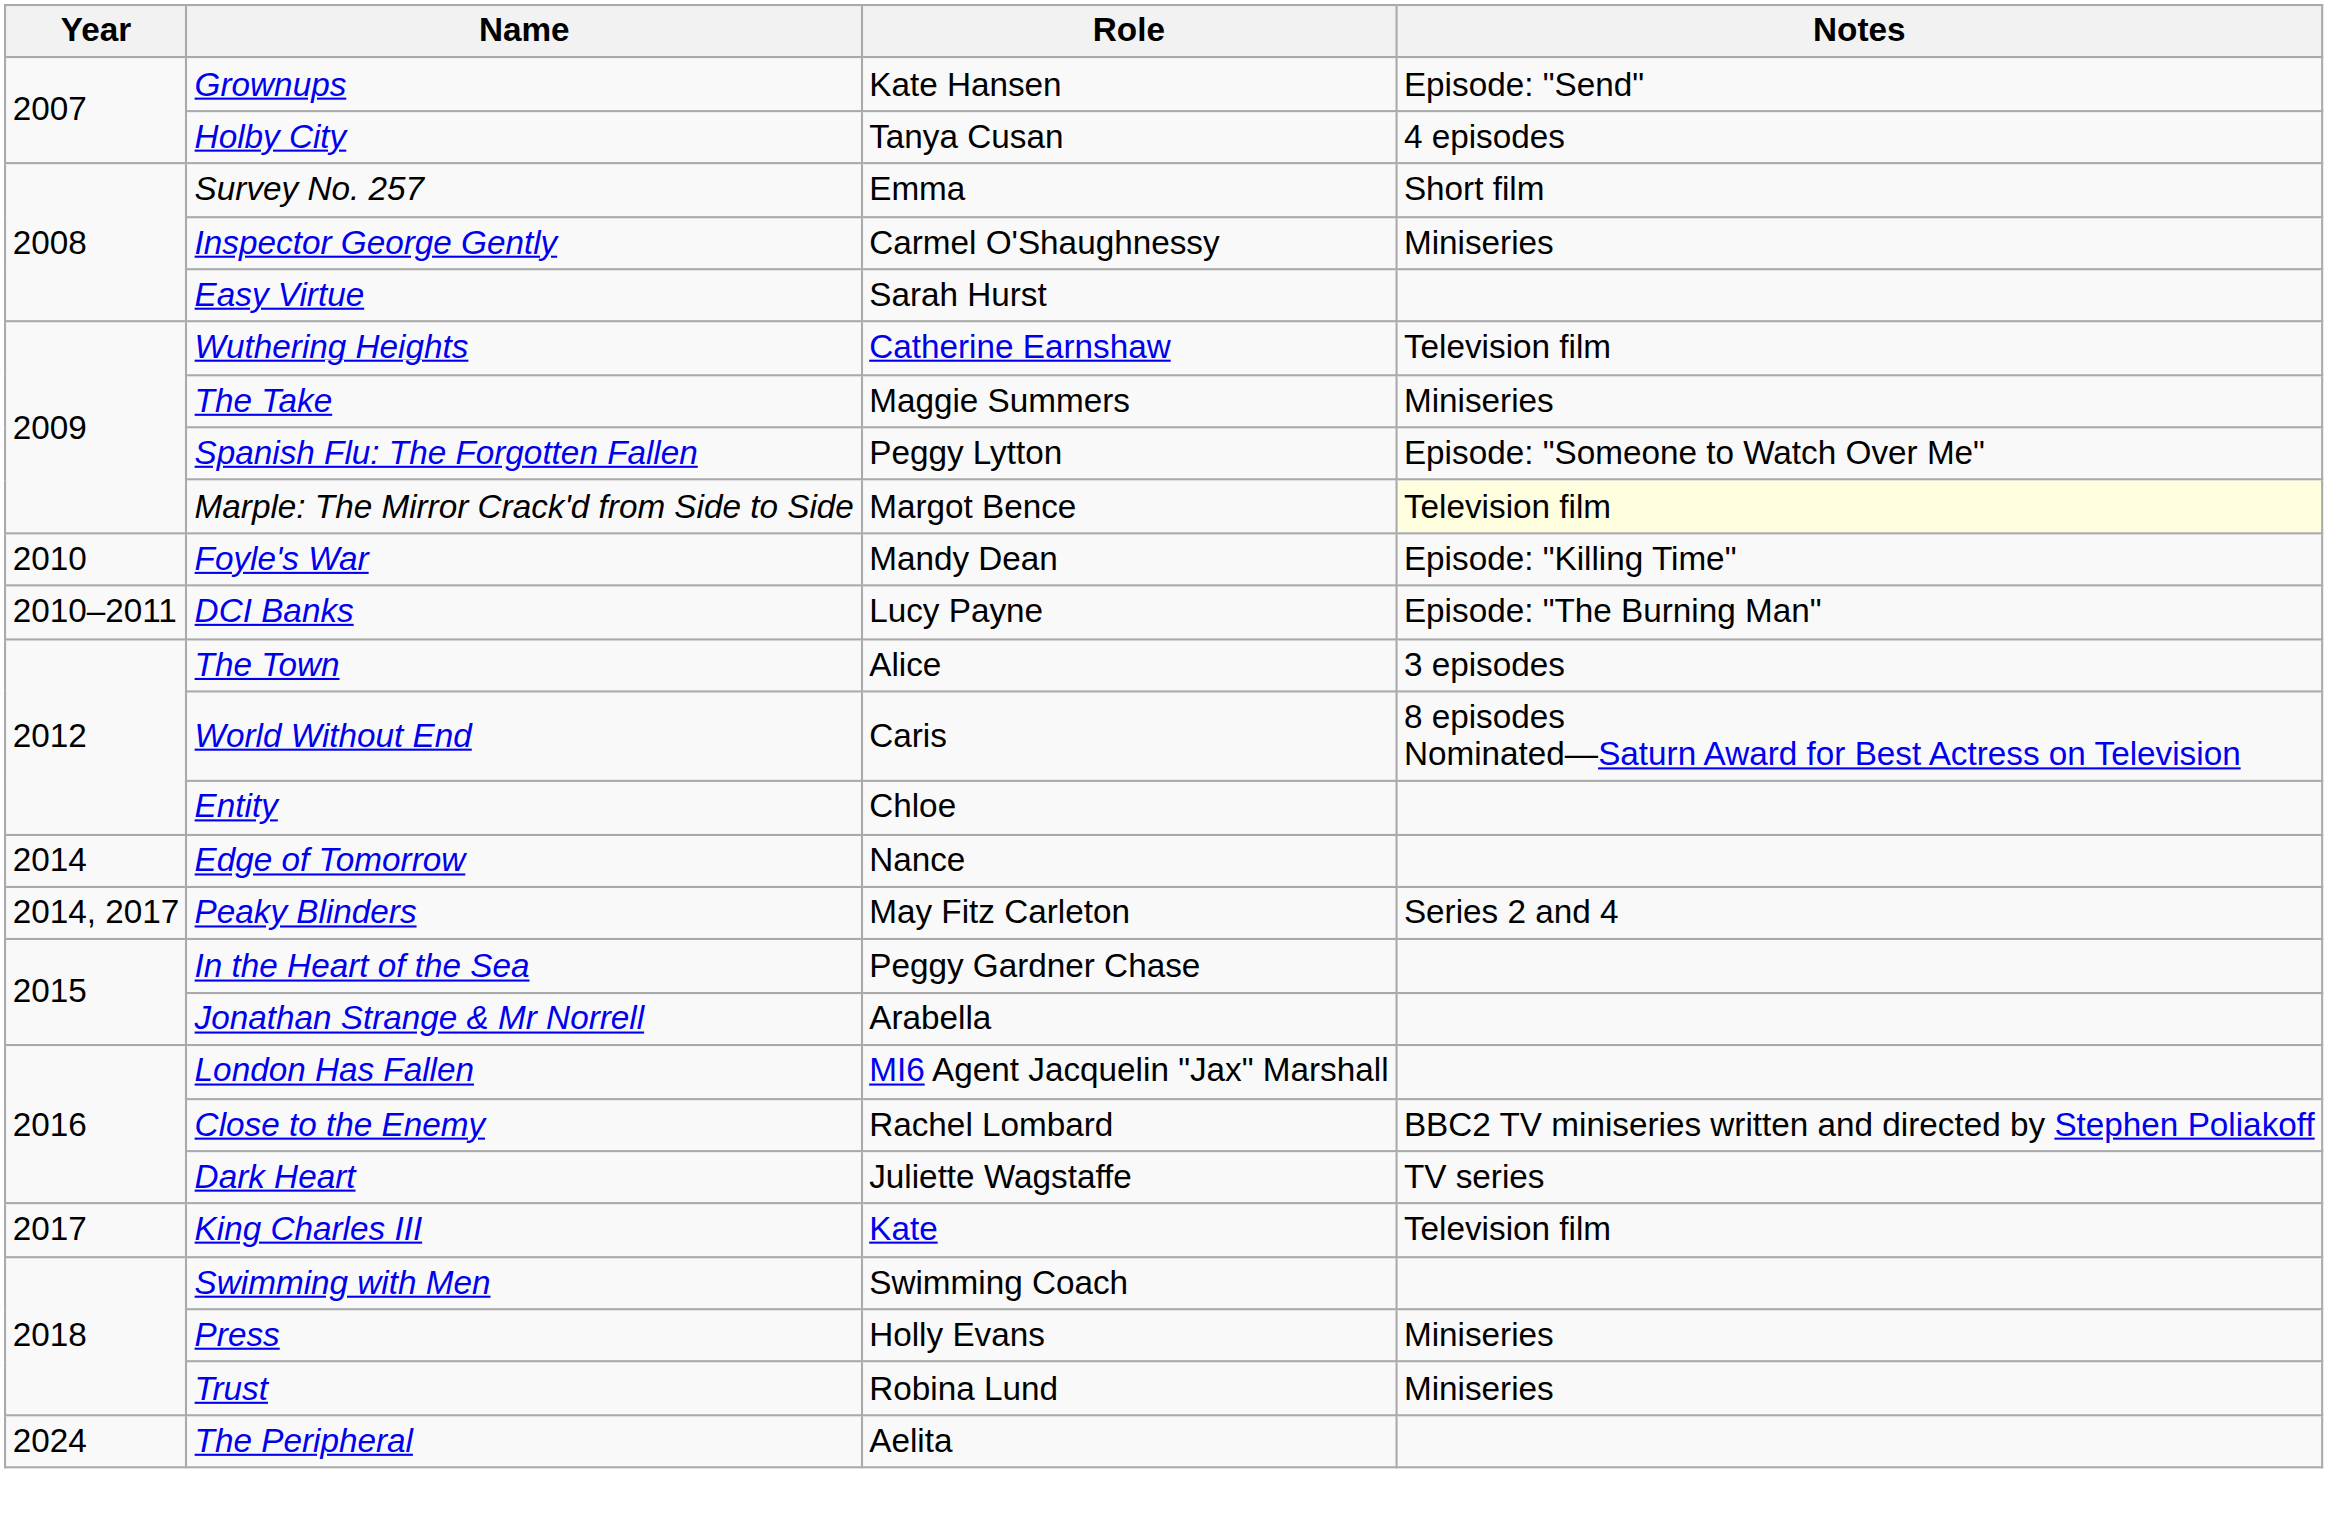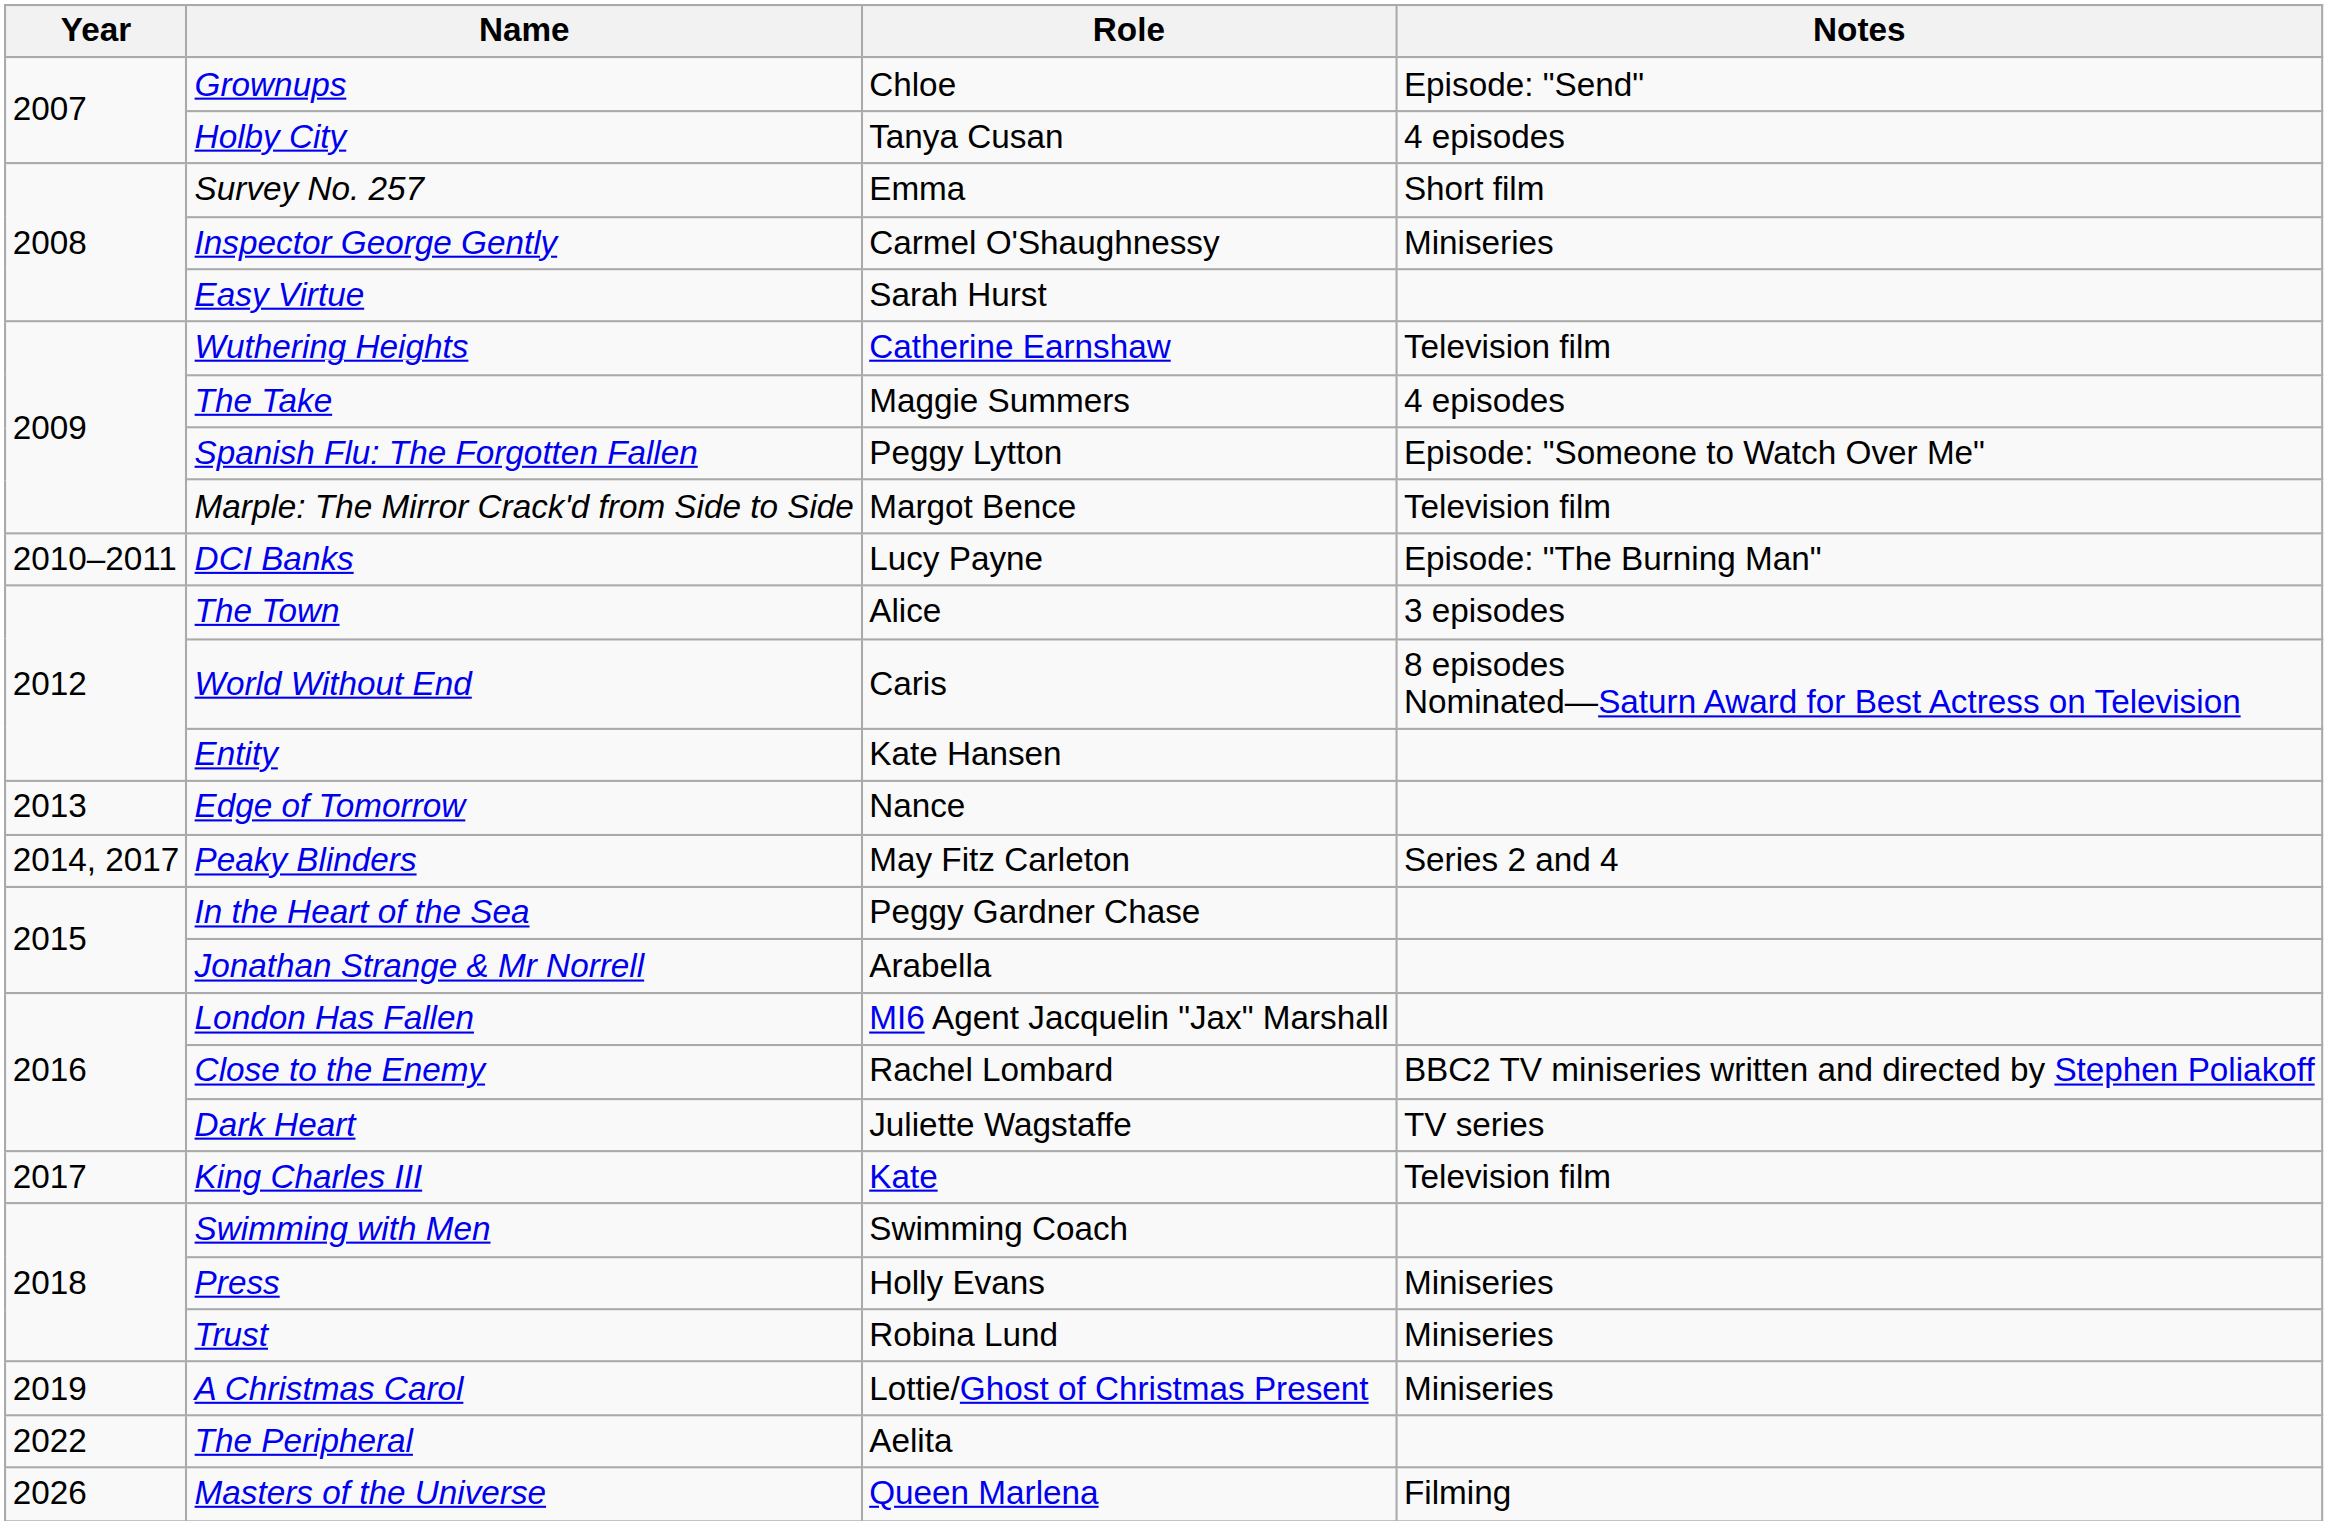Grownups | Role: Kate Hansen -> Chloe
The Take | Notes: Miniseries -> 4 episodes
Marple: The Mirror Crack'd from Side to Side | Notes: lightyellow background -> no background
- row: 2010 | Foyle's War | Mandy Dean | Episode: "Killing Time"
Entity | Role: Chloe -> Kate Hansen
Edge of Tomorrow | Year: 2014 -> 2013
+ row: 2019 | A Christmas Carol | Lottie/Ghost of Christmas Present | Miniseries
The Peripheral | Year: 2024 -> 2022
+ row: 2026 | Masters of the Universe | Queen Marlena | Filming
